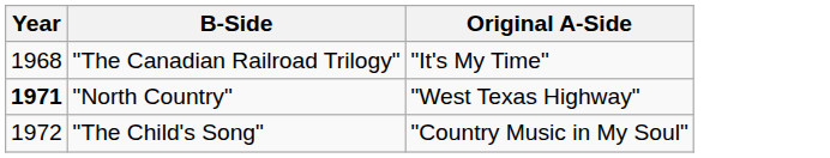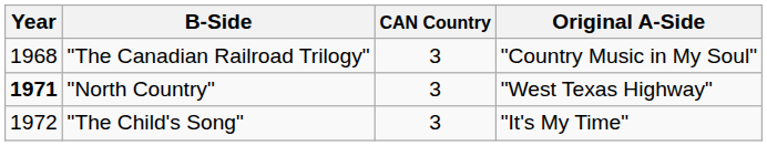+ column: CAN Country | 3 | 3 | 3
"The Canadian Railroad Trilogy" | Original A-Side: "It's My Time" -> "Country Music in My Soul"
"The Child's Song" | Original A-Side: "Country Music in My Soul" -> "It's My Time"
